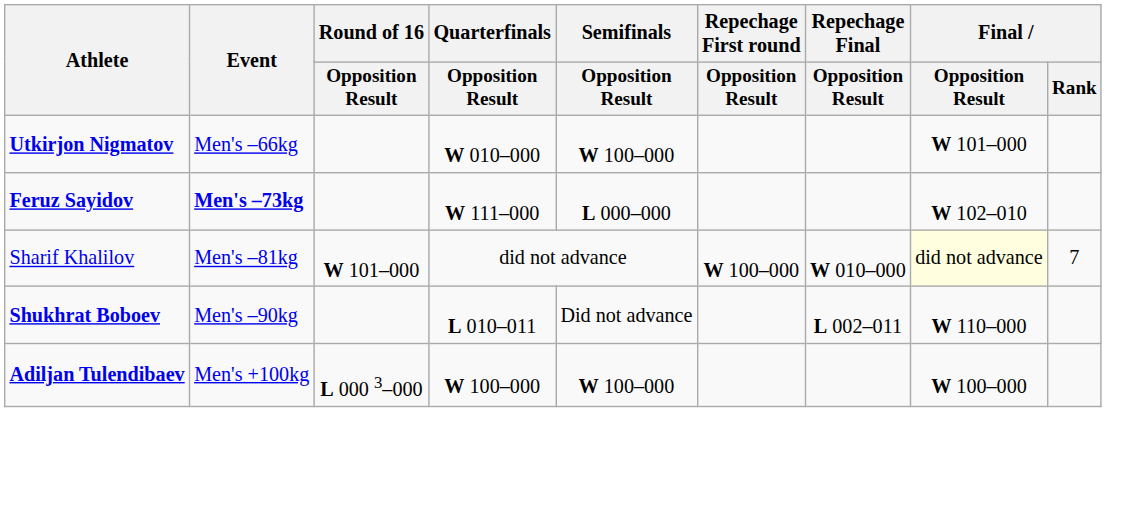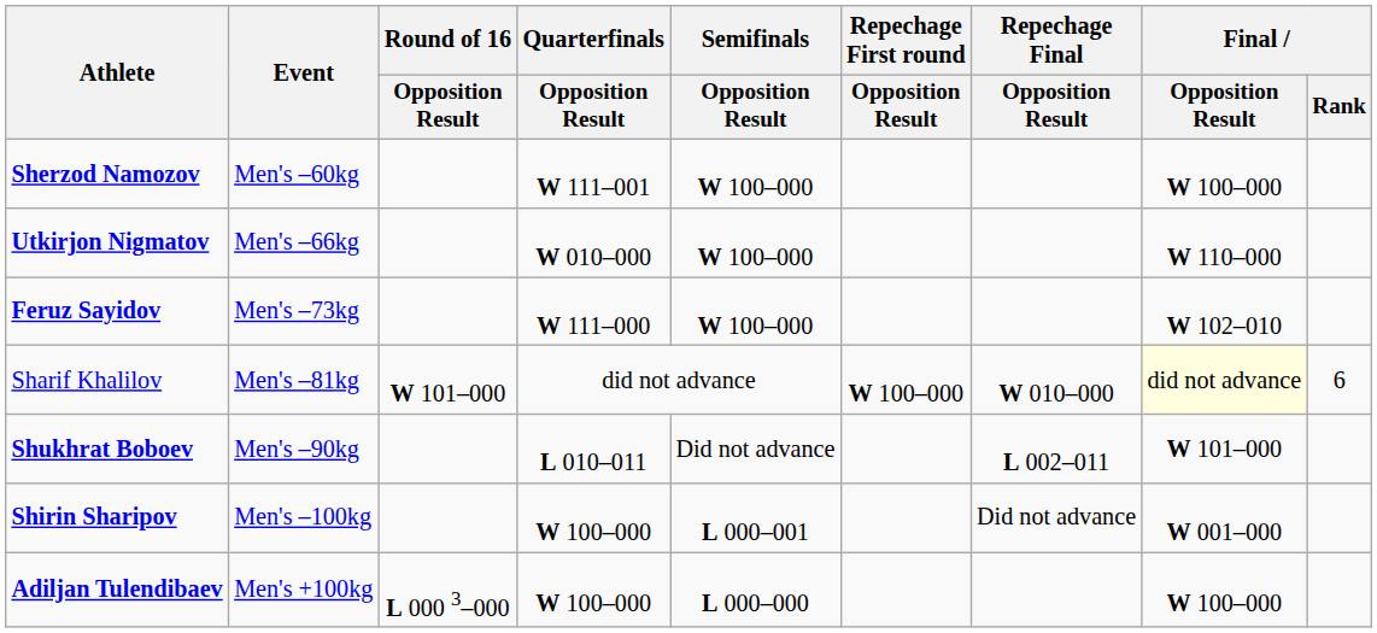+ row: Sherzod Namozov | Men's –60kg | W 111–001 | W 100–000 | W 100–000
Utkirjon Nigmatov | Final / Opposition Result: W 101–000 -> W 110–000
Feruz Sayidov | Event: bold -> normal
Feruz Sayidov | Semifinals / Opposition Result: L 000–000 -> W 100–000
Sharif Khalilov | Final / Rank: 7 -> 6
Shukhrat Boboev | Final / Opposition Result: W 110–000 -> W 101–000
+ row: Shirin Sharipov | Men's –100kg | W 100–000 | L 000–001 | Did not advance | W 001–000
Adiljan Tulendibaev | Semifinals / Opposition Result: W 100–000 -> L 000–000
